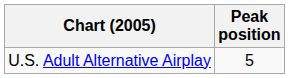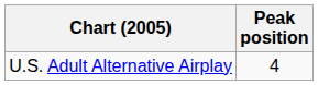U.S. Adult Alternative Airplay | Peak position: 5 -> 4
